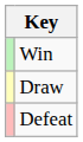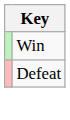- row: Draw
